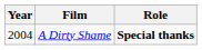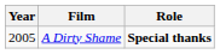A Dirty Shame | Year: 2004 -> 2005
